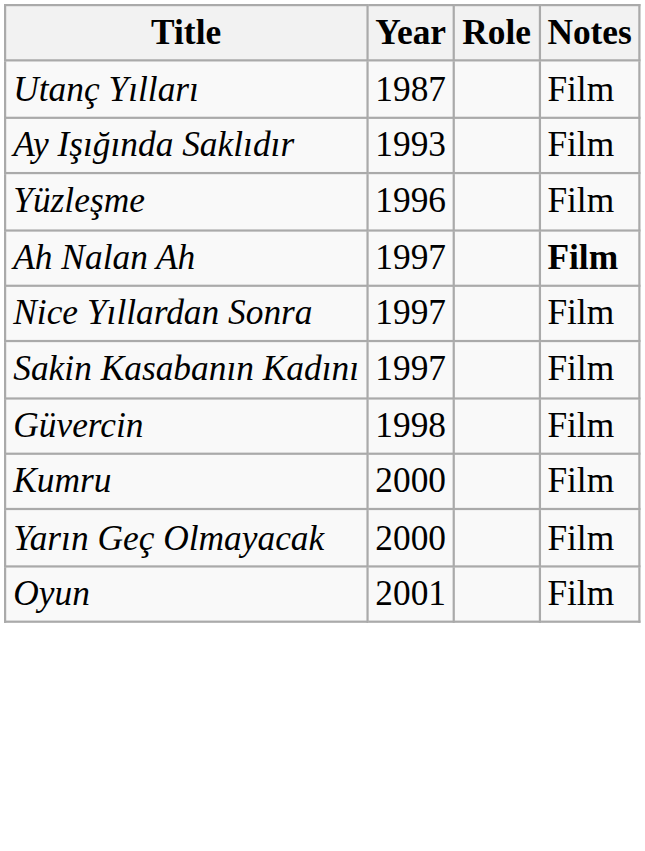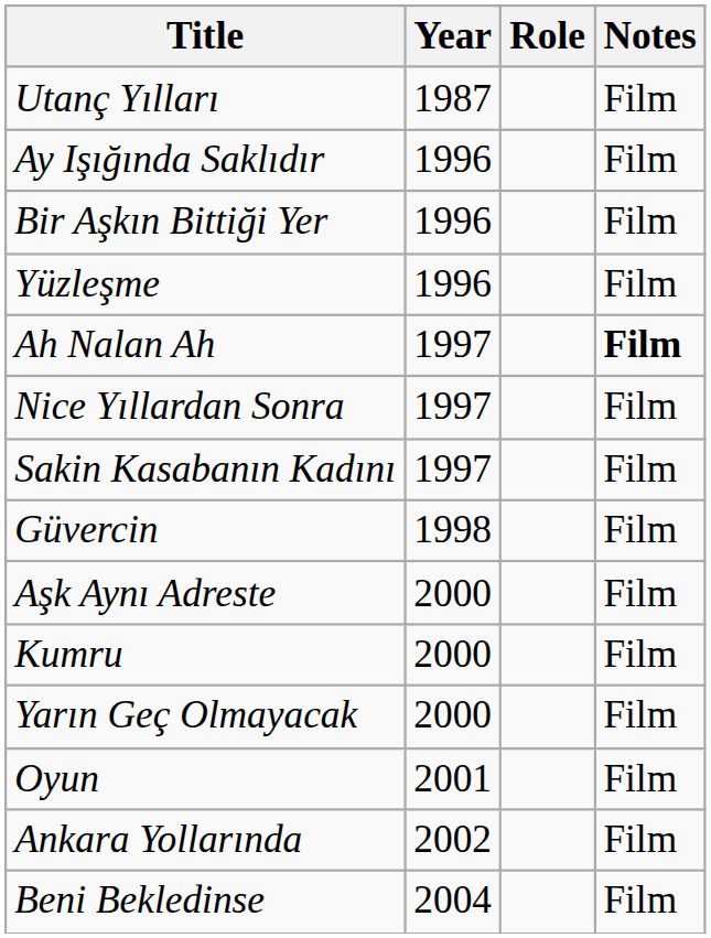Ay Işığında Saklıdır | Year: 1993 -> 1996
+ row: Bir Aşkın Bittiği Yer | 1996 | Film
+ row: Aşk Aynı Adreste | 2000 | Film
+ row: Ankara Yollarında | 2002 | Film
+ row: Beni Bekledinse | 2004 | Film
